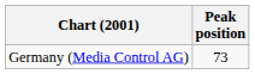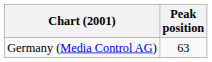Germany (Media Control AG) | Peak position: 73 -> 63
